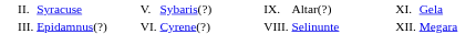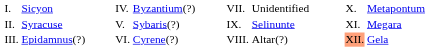+ row: I. | Sicyon | IV. | Byzantium(?) | VII. | Unidentified | X. | Metapontum
II. | column 6: Altar(?) -> Selinunte
II. | column 8: Gela -> Megara
III. | column 6: Selinunte -> Altar(?)
III. | column 7: no background -> lightsalmon background
III. | column 8: Megara -> Gela
